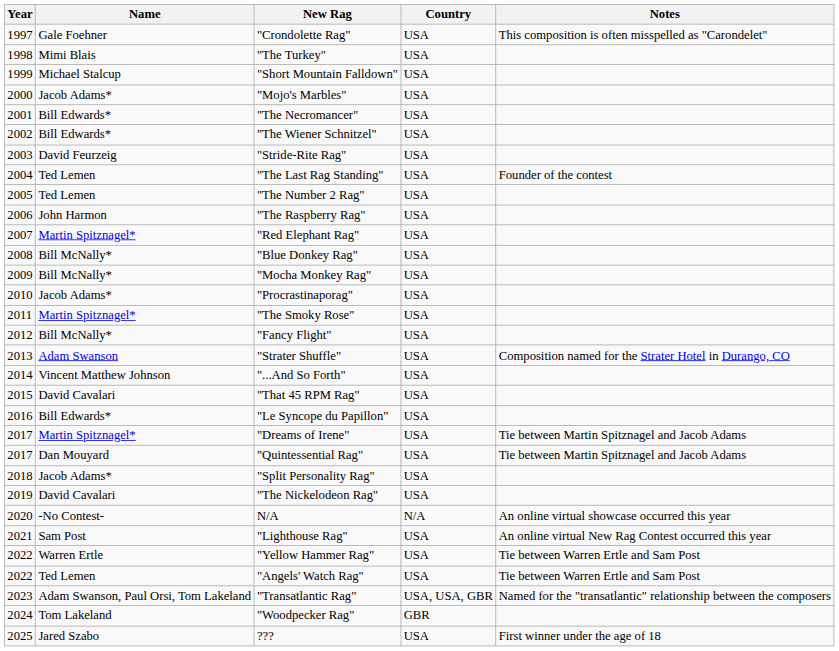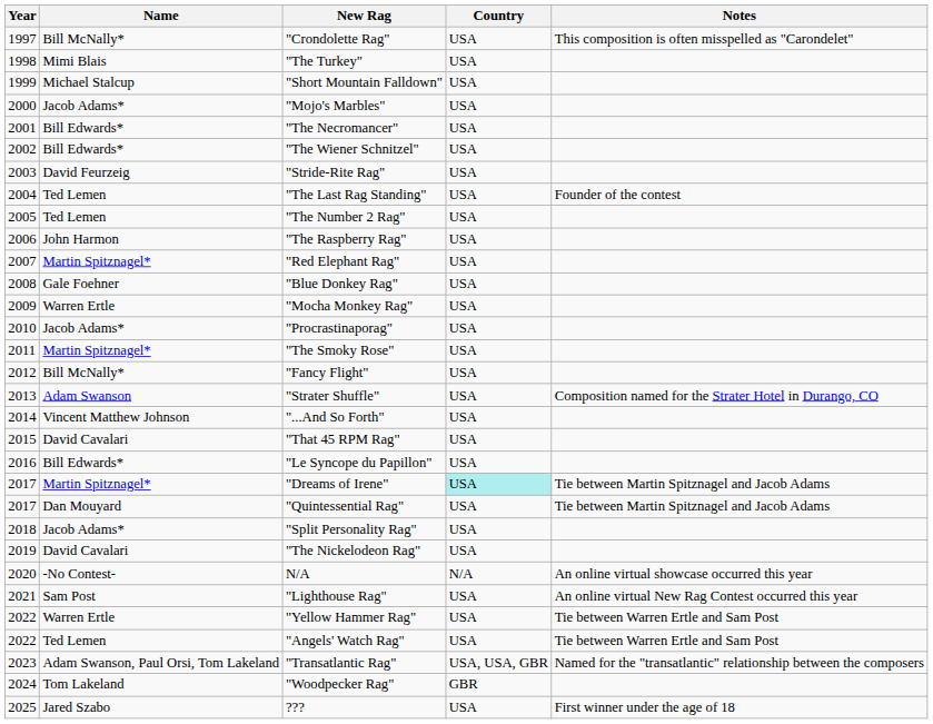"Crondolette Rag" | Name: Gale Foehner -> Bill McNally*
"Blue Donkey Rag" | Name: Bill McNally* -> Gale Foehner
"Mocha Monkey Rag" | Name: Bill McNally* -> Warren Ertle
"Dreams of Irene" | Country: no background -> paleturquoise background
